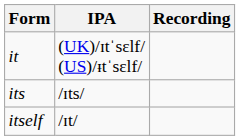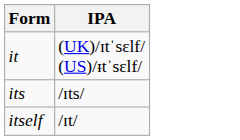- column: Recording
